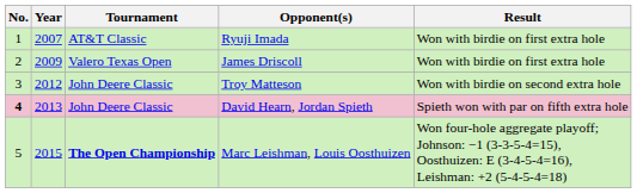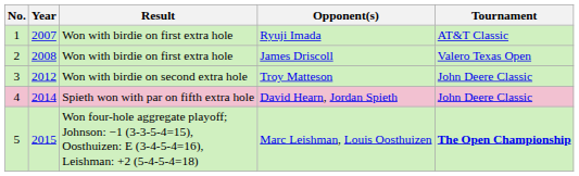columns swapped: Tournament <-> Result
James Driscoll | Year: 2009 -> 2008
David Hearn, Jordan Spieth | No.: bold -> normal
David Hearn, Jordan Spieth | Year: 2013 -> 2014
